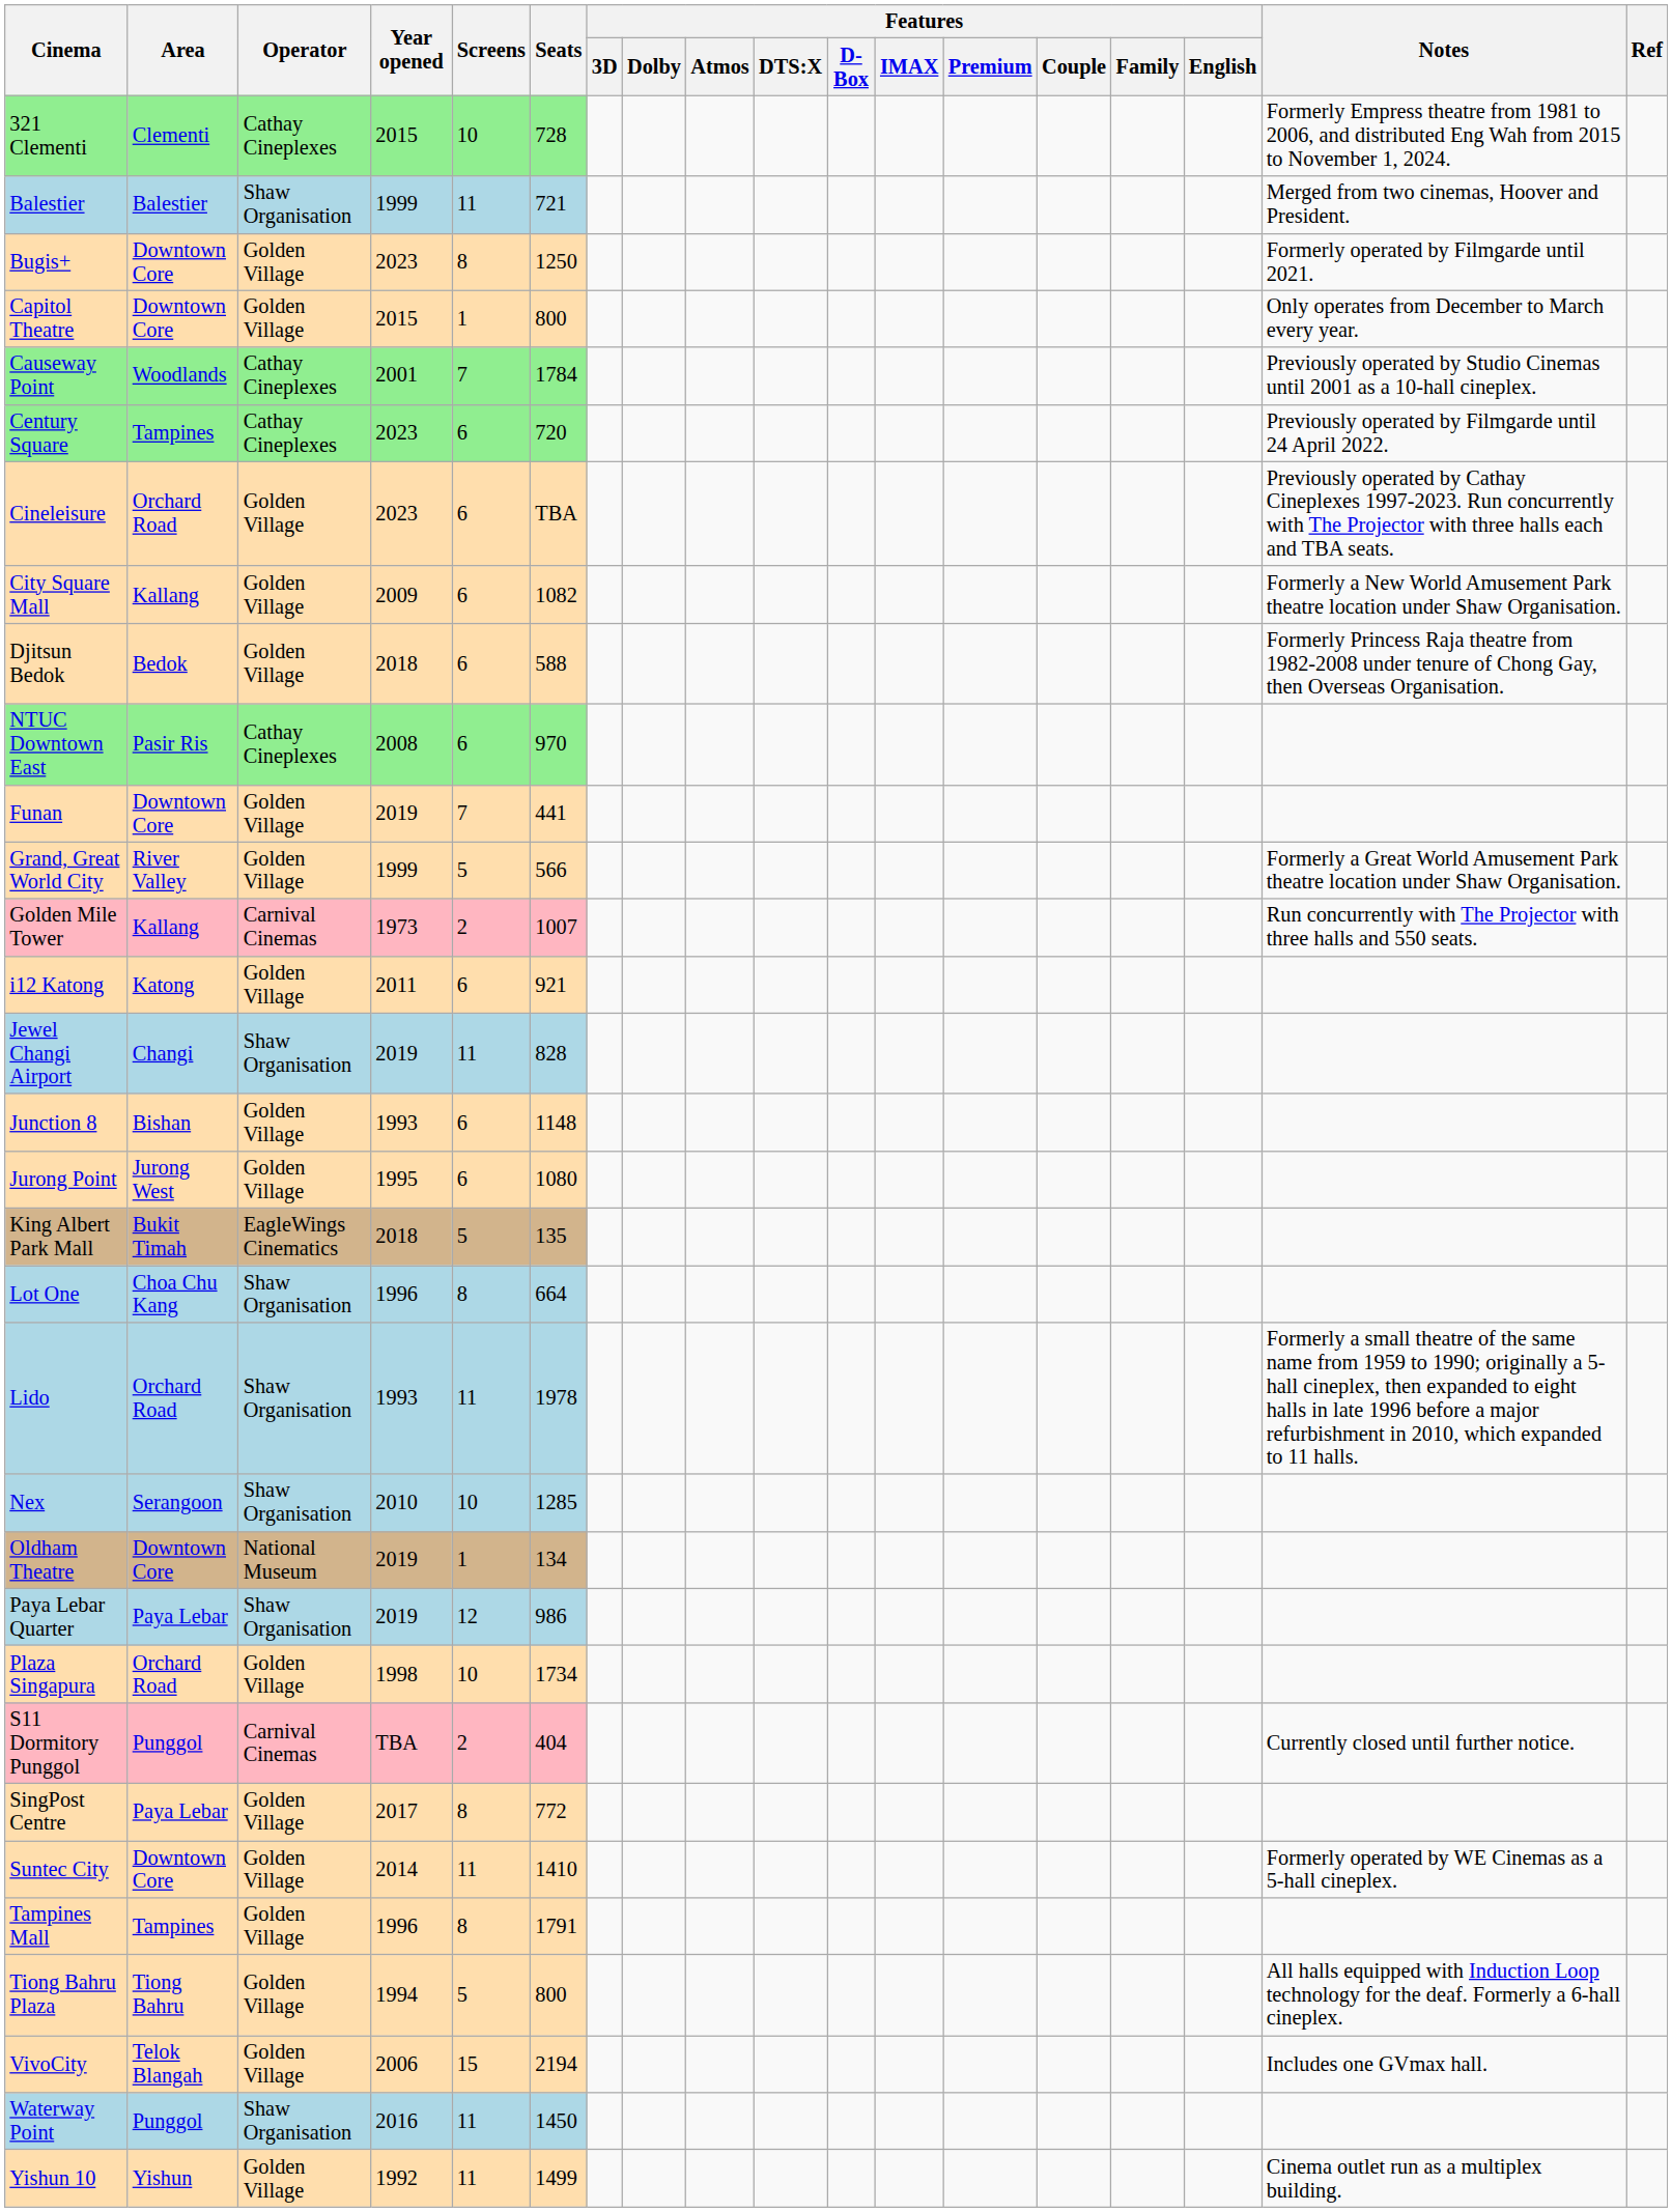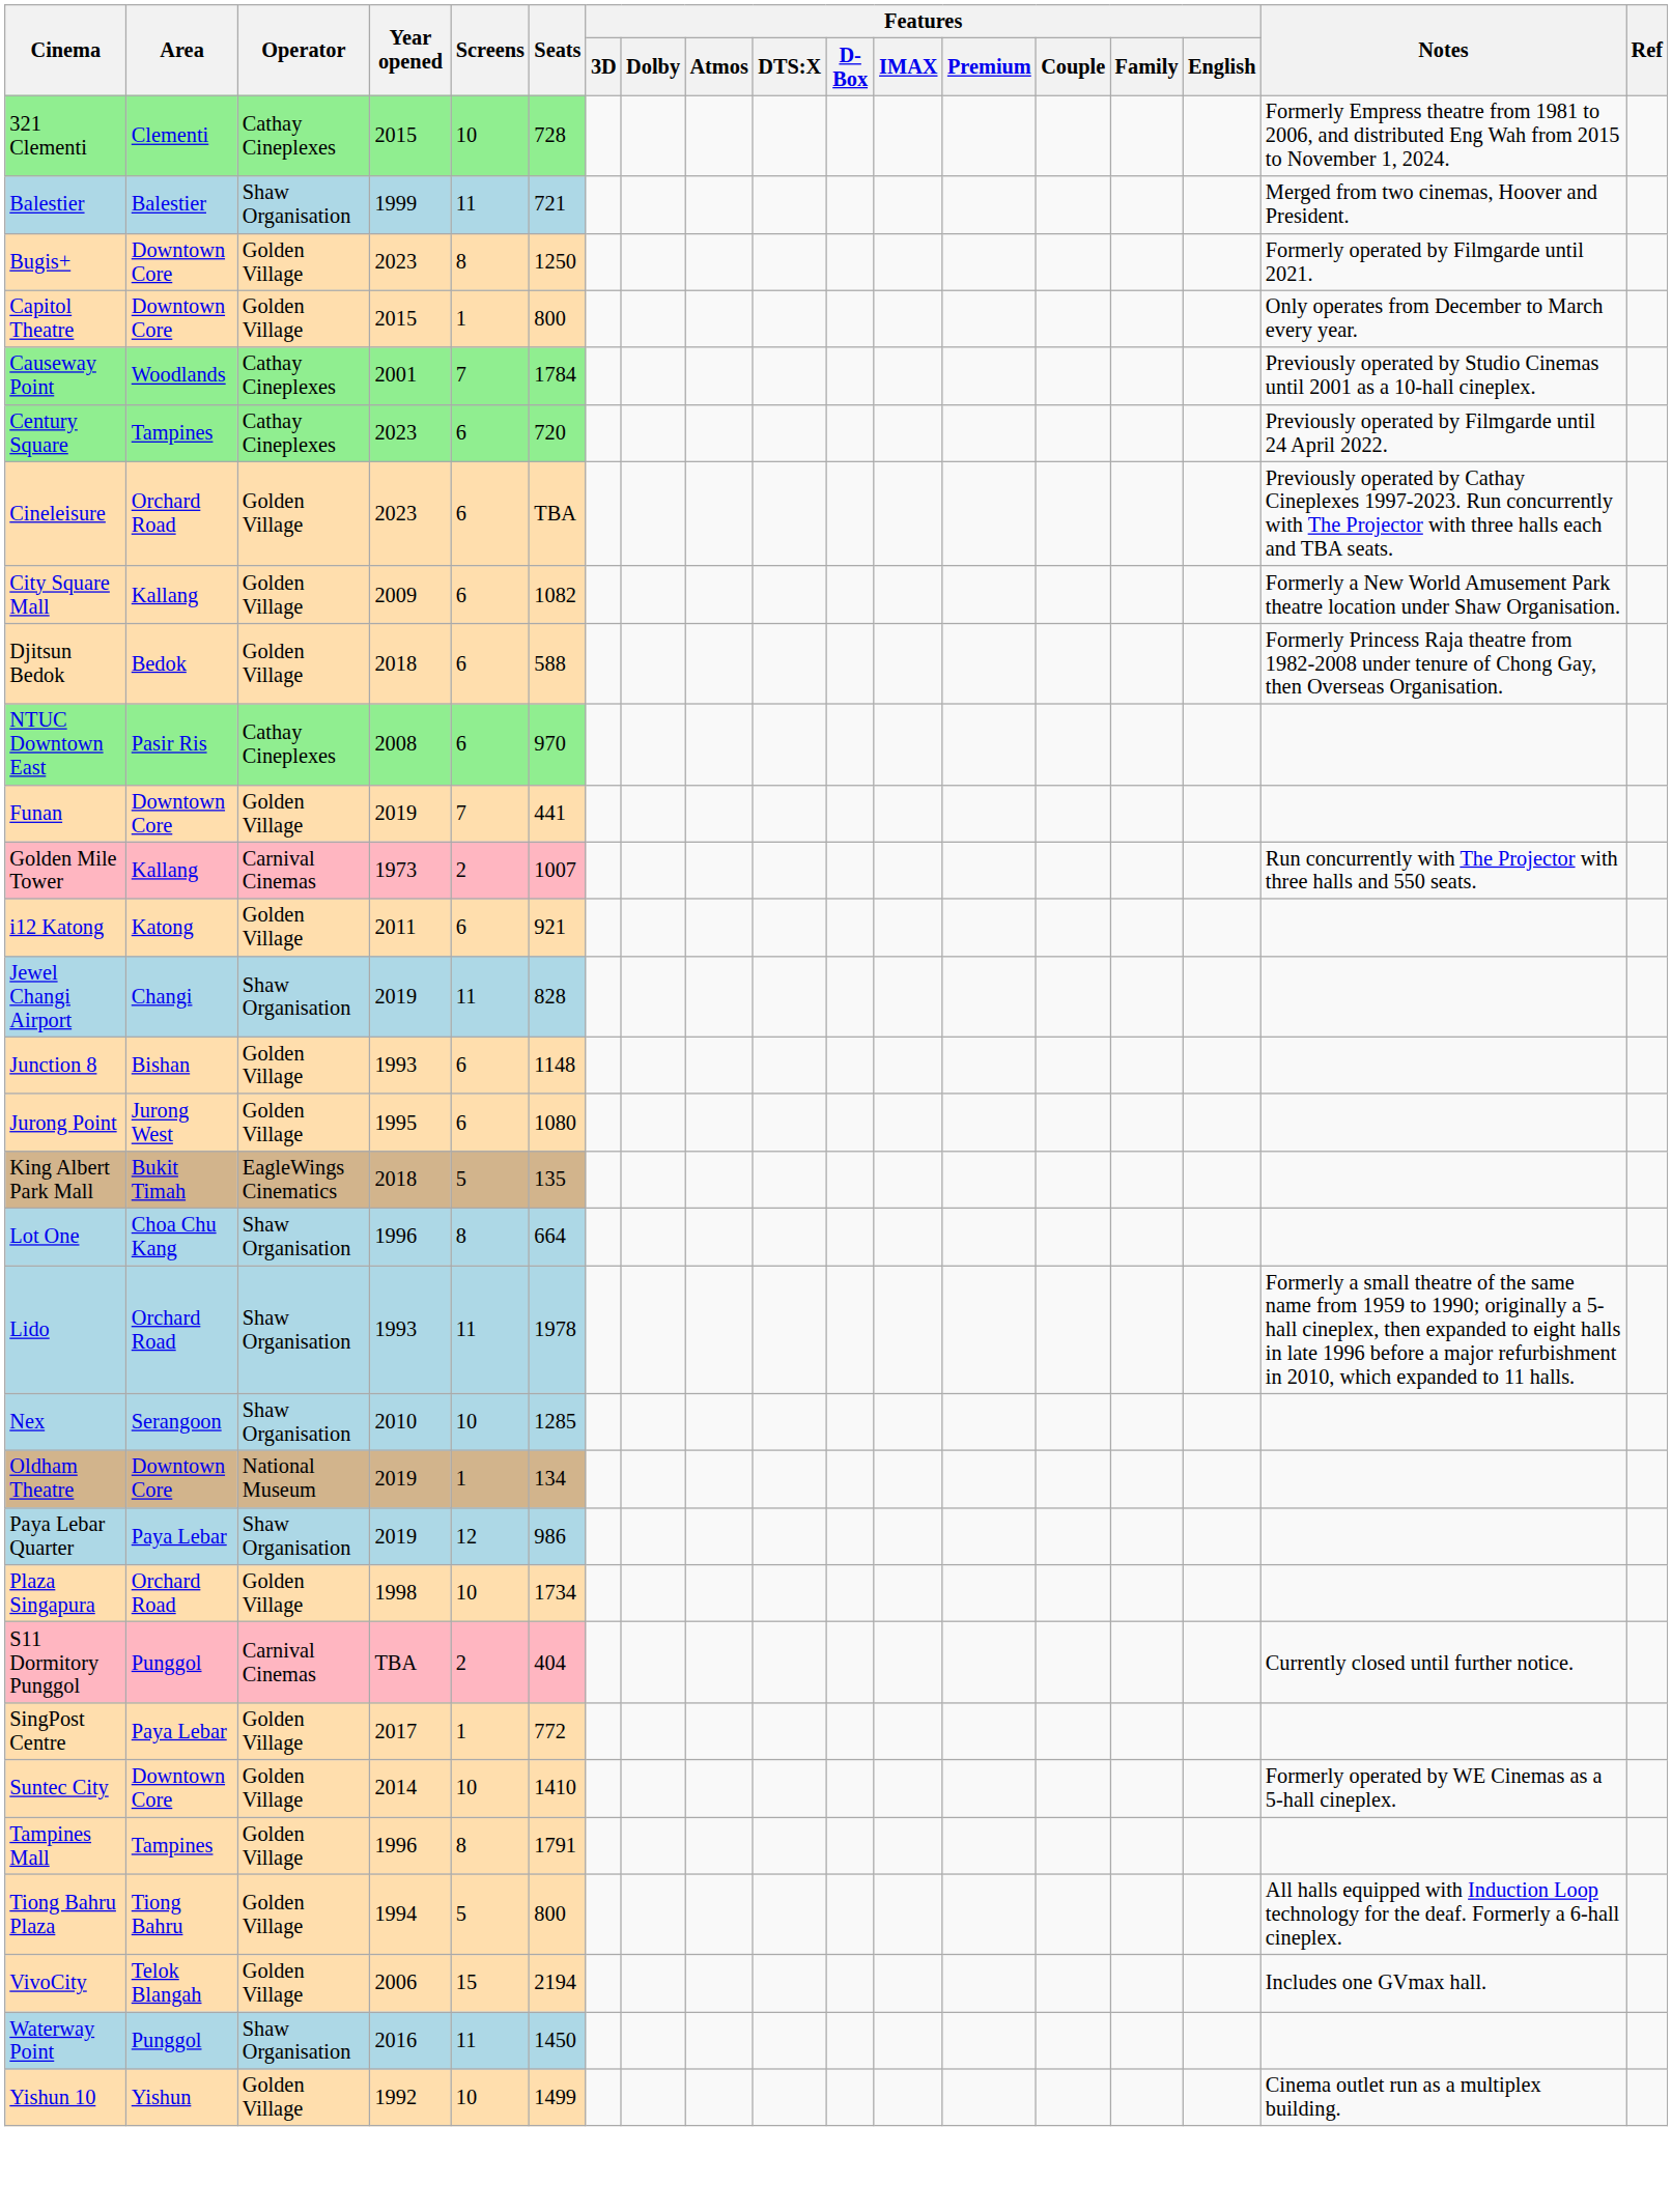- row: Grand, Great World City | River Valley | Golden Village | 1999 | 5 | 566 | Formerly a Great World Amusement Park theatre location under Shaw Organisation.
SingPost Centre | Screens: 8 -> 1
Suntec City | Screens: 11 -> 10
Yishun 10 | Screens: 11 -> 10
